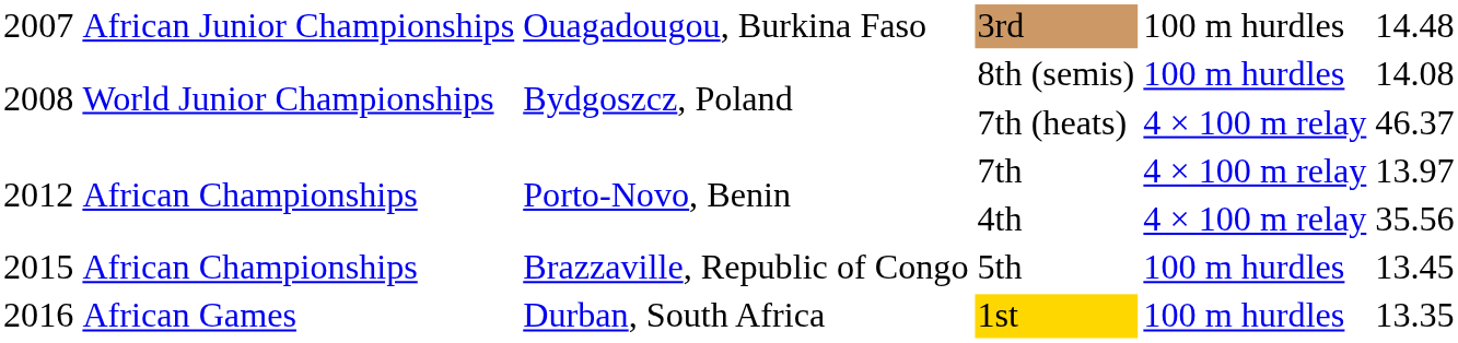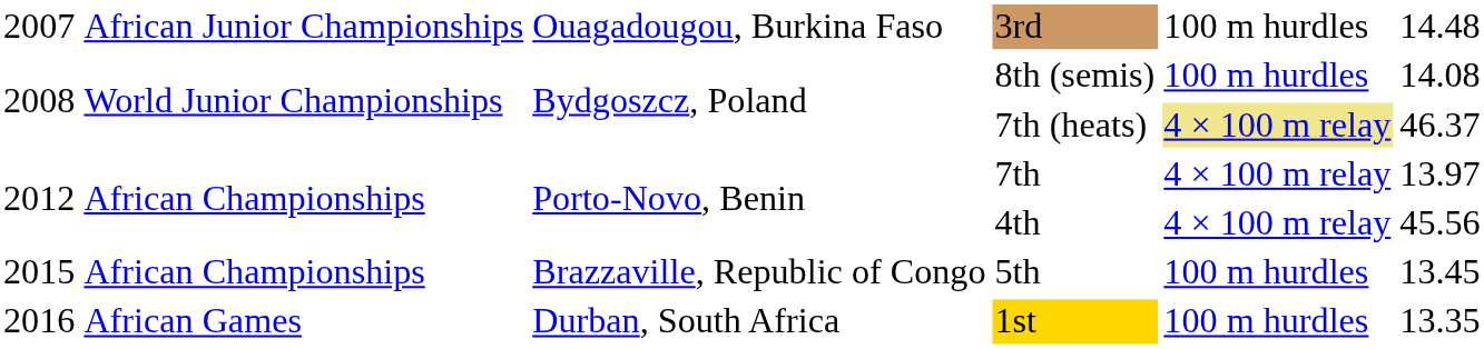7th (heats) | column 5: no background -> khaki background
4th | column 6: 35.56 -> 45.56
